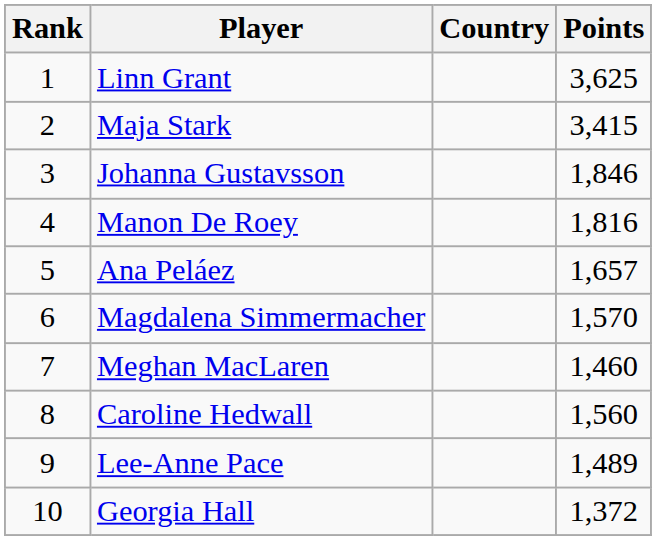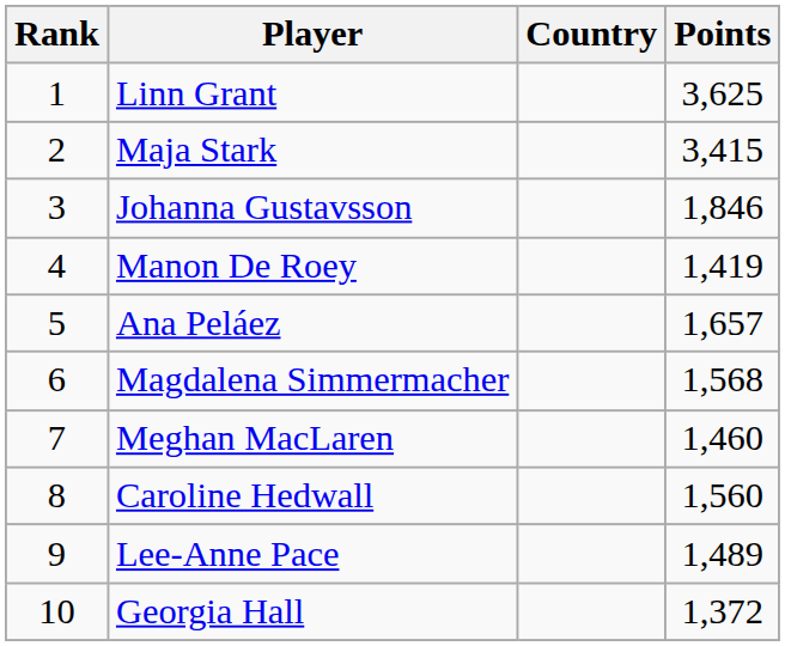Manon De Roey | Points: 1,816 -> 1,419
Magdalena Simmermacher | Points: 1,570 -> 1,568
